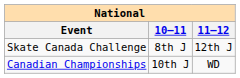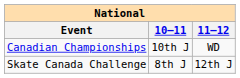rows swapped: Canadian Championships <-> Skate Canada Challenge
